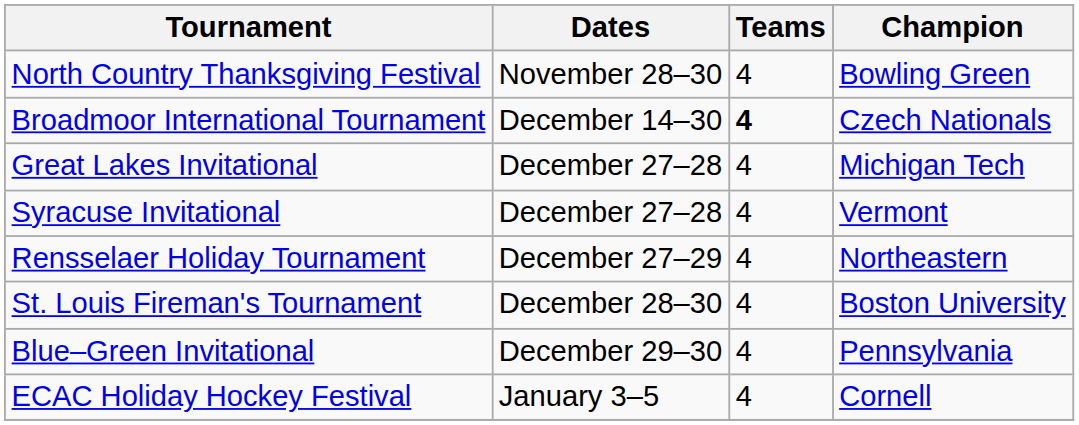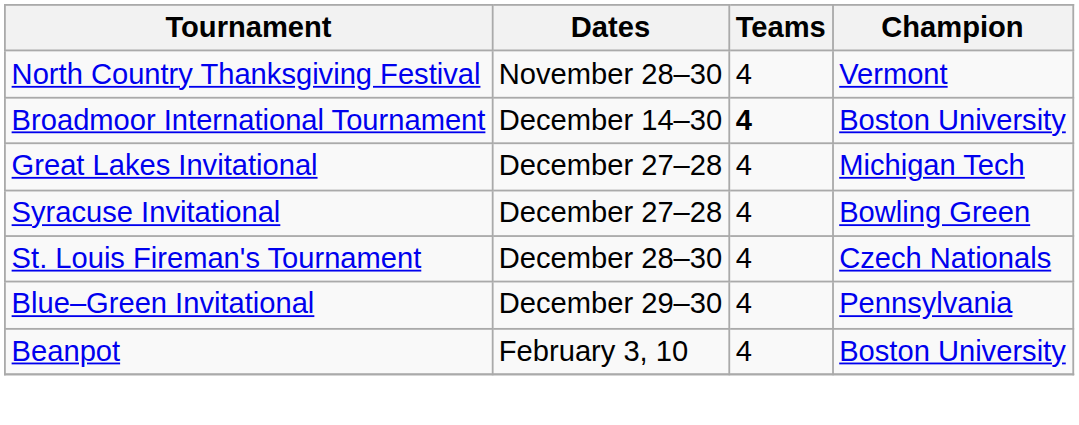North Country Thanksgiving Festival | Champion: Bowling Green -> Vermont
Broadmoor International Tournament | Champion: Czech Nationals -> Boston University
Syracuse Invitational | Champion: Vermont -> Bowling Green
- row: Rensselaer Holiday Tournament | December 27–29 | 4 | Northeastern
St. Louis Fireman's Tournament | Champion: Boston University -> Czech Nationals
- row: ECAC Holiday Hockey Festival | January 3–5 | 4 | Cornell
+ row: Beanpot | February 3, 10 | 4 | Boston University
